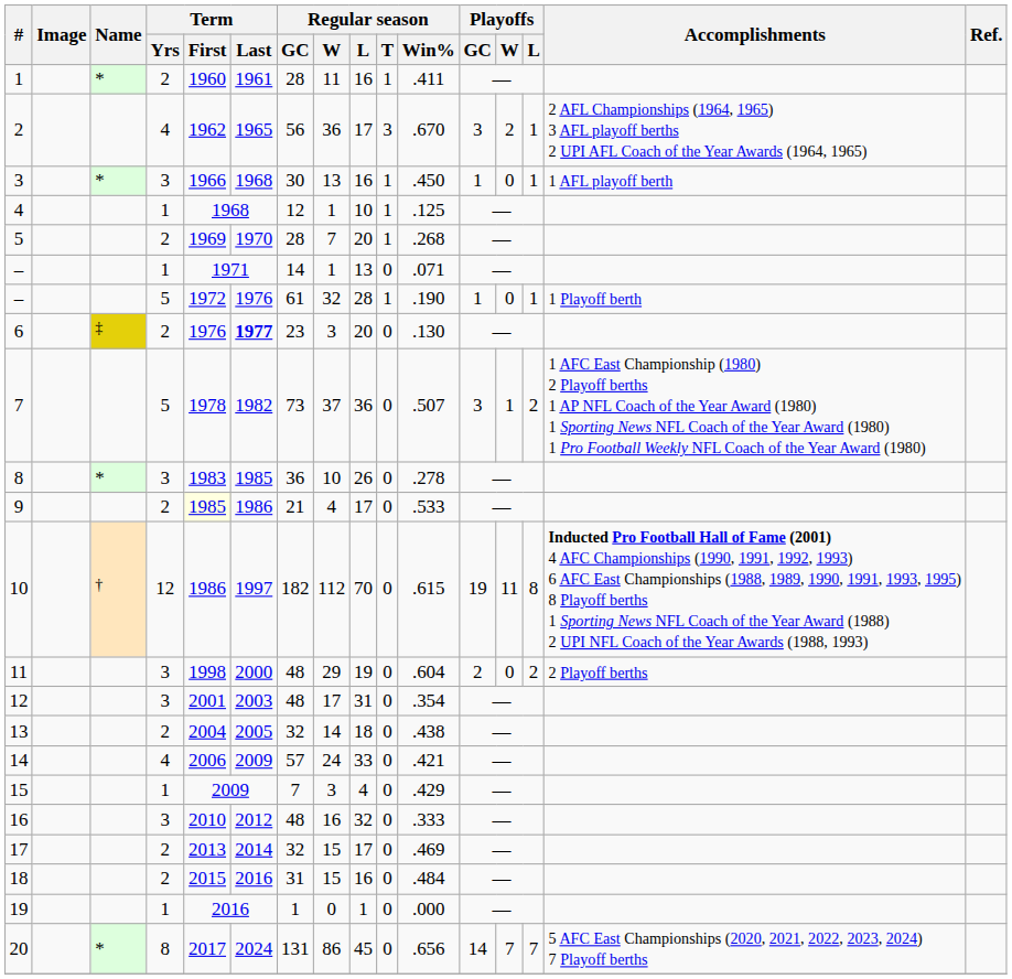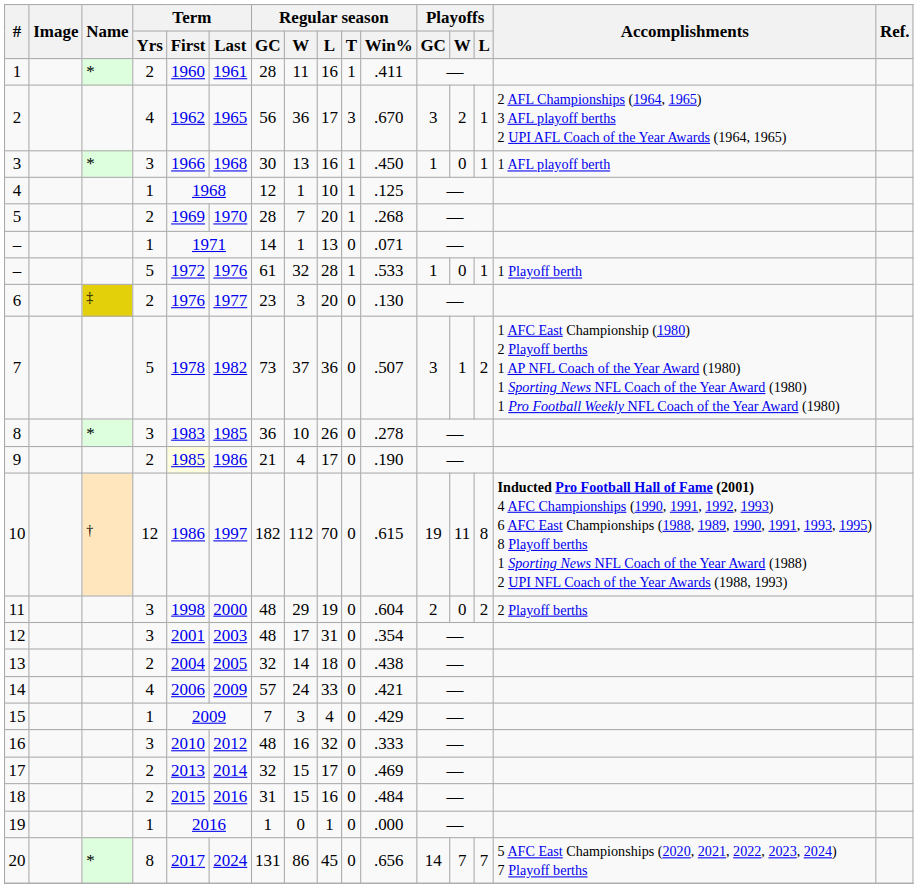– / 5 | Regular season / Win%: .190 -> .533
6 | Term / Last: bold -> normal
9 | Regular season / Win%: .533 -> .190
